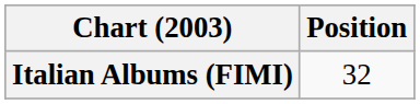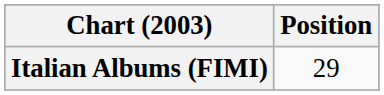Italian Albums (FIMI) | Position: 32 -> 29
